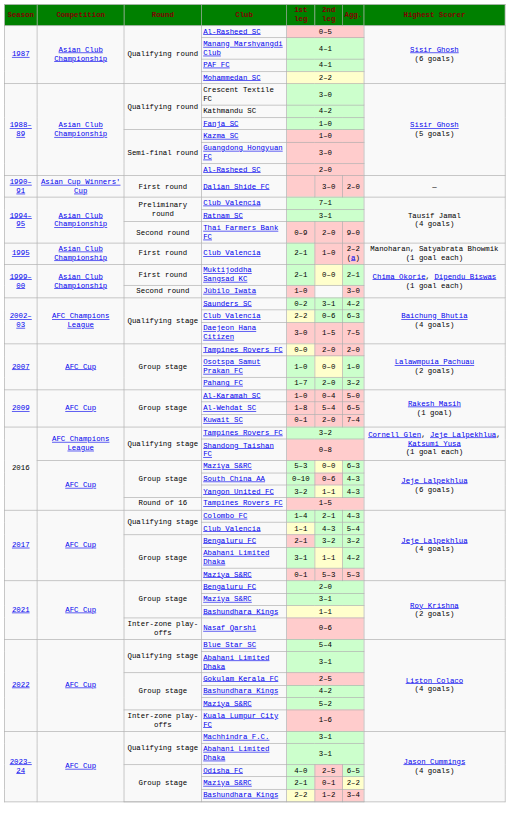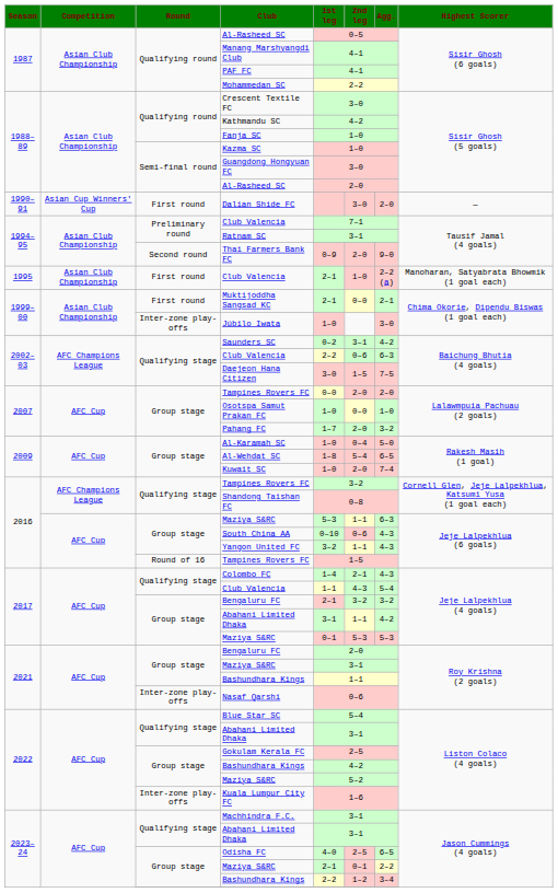Júbilo Iwata | Round: Second round -> Inter-zone play-offs
Kuwait SC | 1st leg: 0–1 -> 1–0
2016 / Maziya S&RC | 2nd leg: 0–0 -> 1–1
